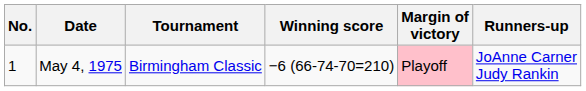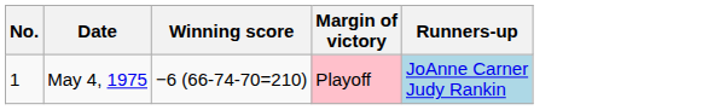- column: Tournament | Birmingham Classic
May 4, 1975 | Runners-up: no background -> lightblue background
